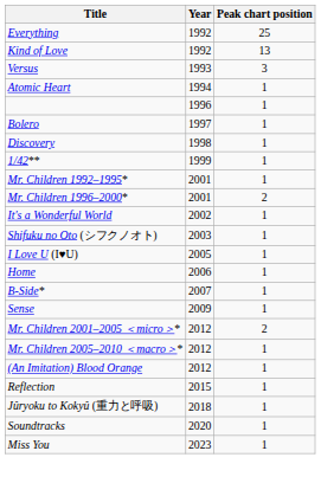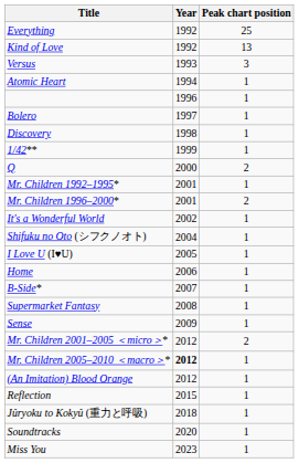+ row: Q | 2000 | 2
Shifuku no Oto (シフクノオト) | Year: 2003 -> 2004
+ row: Supermarket Fantasy | 2008 | 1
Mr. Children 2005–2010 ＜macro＞* | Year: normal -> bold
